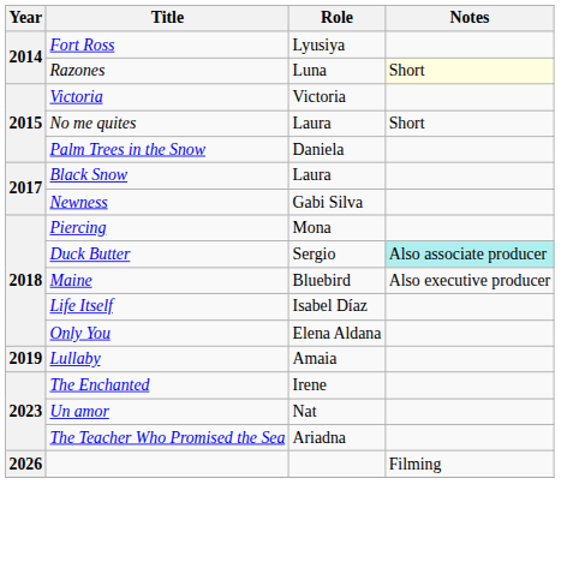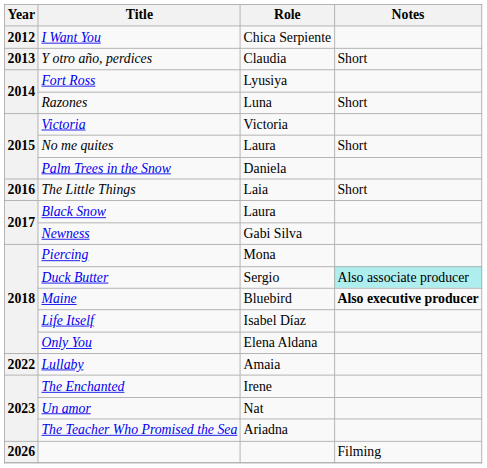+ row: 2012 | I Want You | Chica Serpiente
+ row: 2013 | Y otro año, perdices | Claudia | Short
Razones | Notes: lightyellow background -> no background
+ row: 2016 | The Little Things | Laia | Short
Maine | Notes: normal -> bold
Lullaby | Year: 2019 -> 2022
